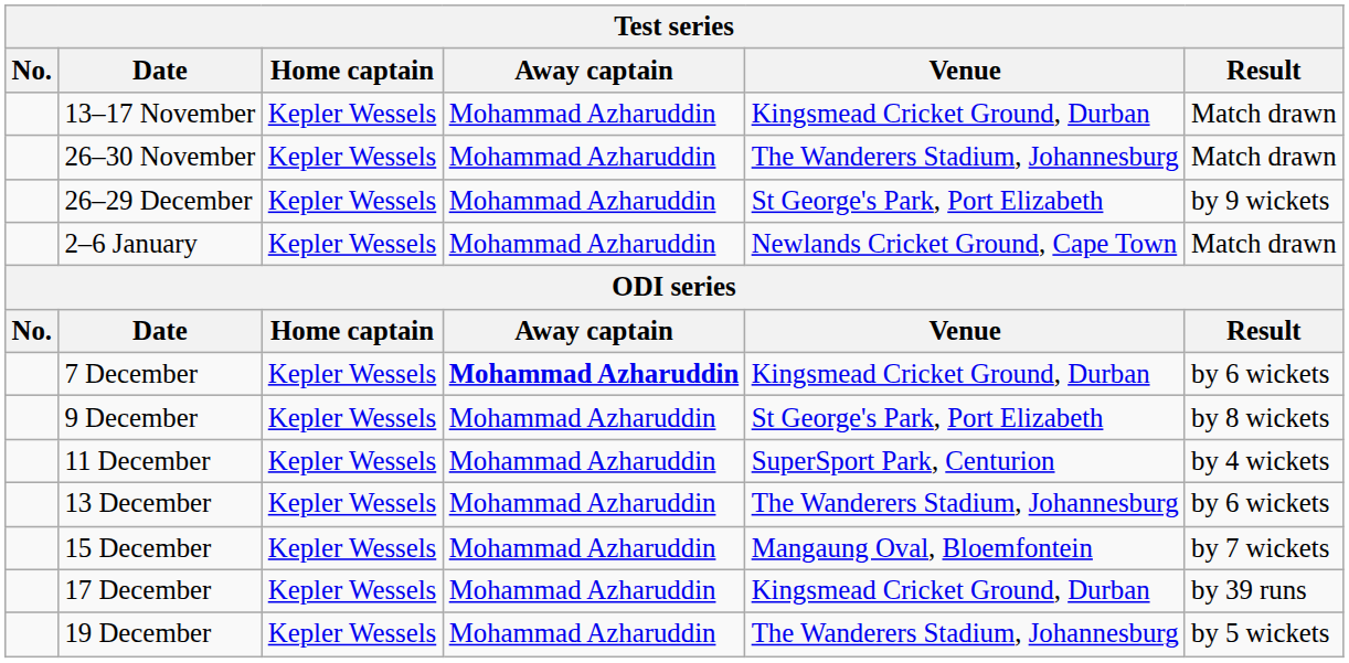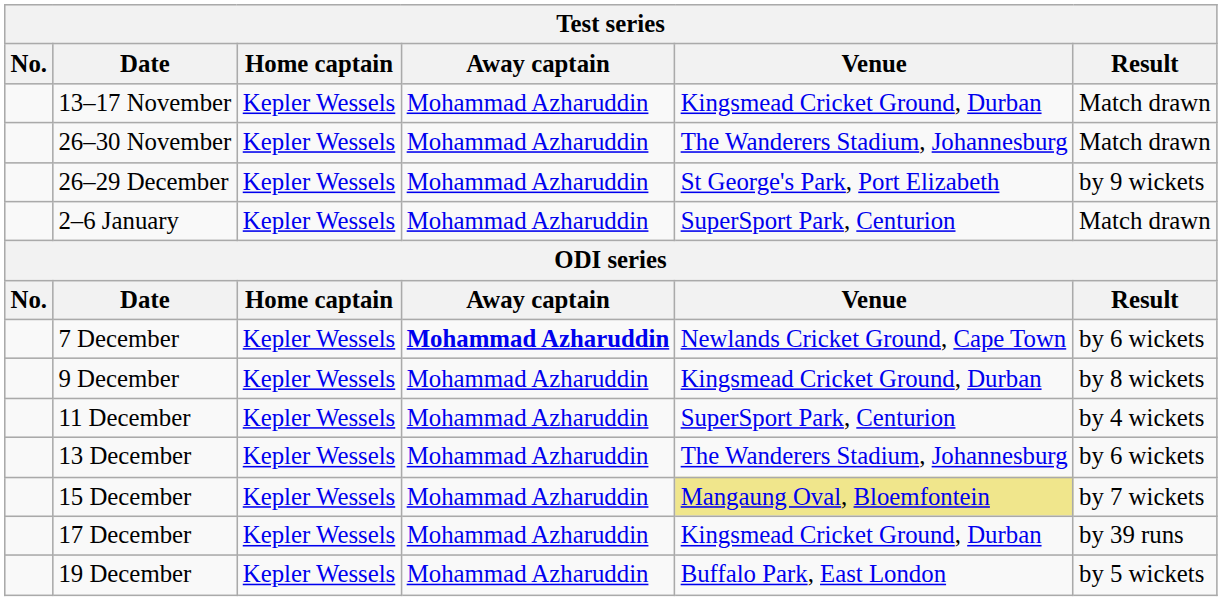2–6 January | Venue: Newlands Cricket Ground, Cape Town -> SuperSport Park, Centurion
7 December | Venue: Kingsmead Cricket Ground, Durban -> Newlands Cricket Ground, Cape Town
9 December | Venue: St George's Park, Port Elizabeth -> Kingsmead Cricket Ground, Durban
15 December | Venue: no background -> khaki background
19 December | Venue: The Wanderers Stadium, Johannesburg -> Buffalo Park, East London
